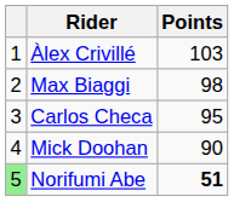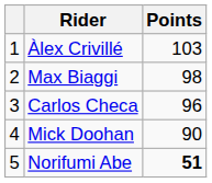Carlos Checa | Points: 95 -> 96
Norifumi Abe | column 1: lightgreen background -> no background
